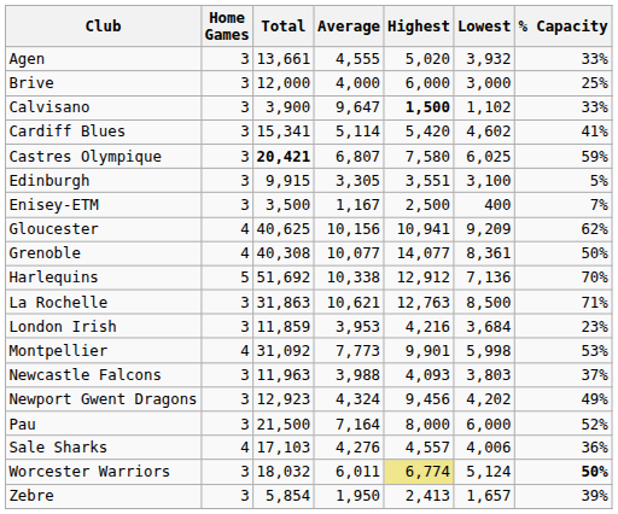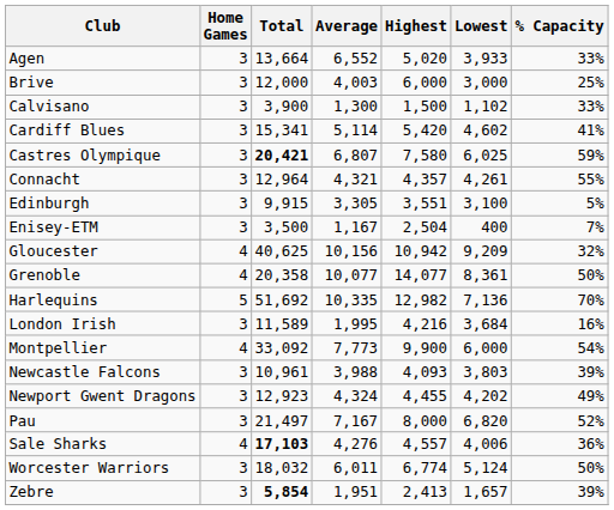Agen | Total: 13,661 -> 13,664
Agen | Average: 4,555 -> 6,552
Agen | Lowest: 3,932 -> 3,933
Brive | Average: 4,000 -> 4,003
Calvisano | Average: 9,647 -> 1,300
Calvisano | Highest: bold -> normal
+ row: Connacht | 3 | 12,964 | 4,321 | 4,357 | 4,261 | 55%
Enisey-ETM | Highest: 2,500 -> 2,504
Gloucester | Highest: 10,941 -> 10,942
Gloucester | % Capacity: 62% -> 32%
Grenoble | Total: 40,308 -> 20,358
Harlequins | Average: 10,338 -> 10,335
Harlequins | Highest: 12,912 -> 12,982
- row: La Rochelle | 3 | 31,863 | 10,621 | 12,763 | 8,500 | 71%
London Irish | Total: 11,859 -> 11,589
London Irish | Average: 3,953 -> 1,995
London Irish | % Capacity: 23% -> 16%
Montpellier | Total: 31,092 -> 33,092
Montpellier | Highest: 9,901 -> 9,900
Montpellier | Lowest: 5,998 -> 6,000
Montpellier | % Capacity: 53% -> 54%
Newcastle Falcons | Total: 11,963 -> 10,961
Newcastle Falcons | % Capacity: 37% -> 39%
Newport Gwent Dragons | Highest: 9,456 -> 4,455
Pau | Total: 21,500 -> 21,497
Pau | Average: 7,164 -> 7,167
Pau | Lowest: 6,000 -> 6,820
Sale Sharks | Total: normal -> bold
Worcester Warriors | Highest: khaki background -> no background
Worcester Warriors | % Capacity: bold -> normal
Zebre | Total: normal -> bold
Zebre | Average: 1,950 -> 1,951
